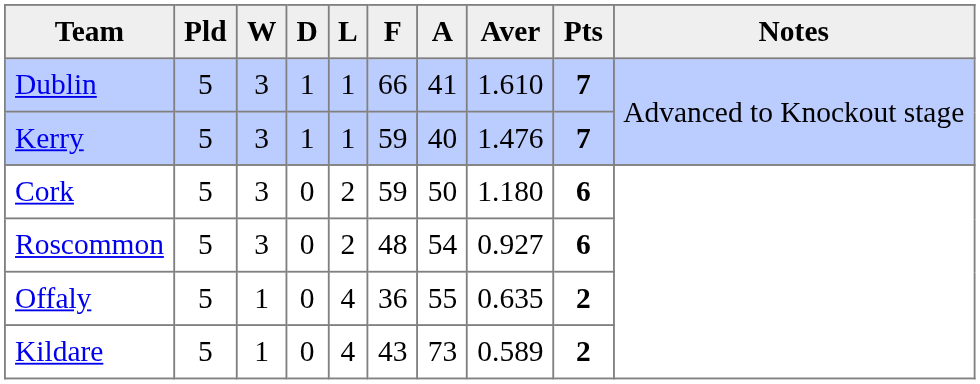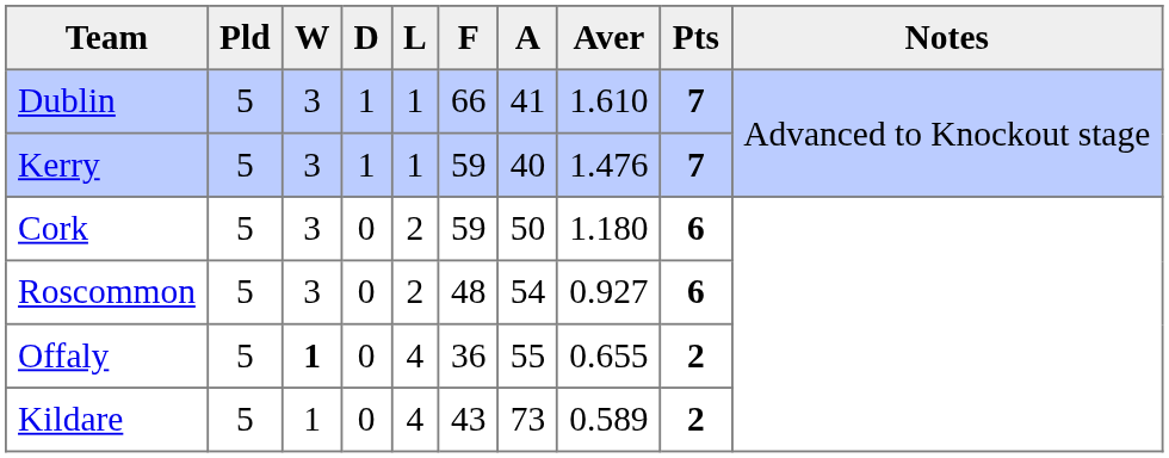Offaly | W: normal -> bold
Offaly | Aver: 0.635 -> 0.655
